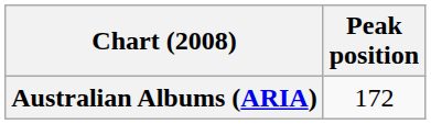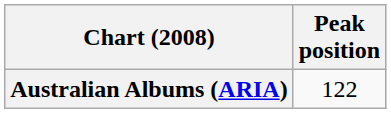Australian Albums (ARIA) | Peak position: 172 -> 122
